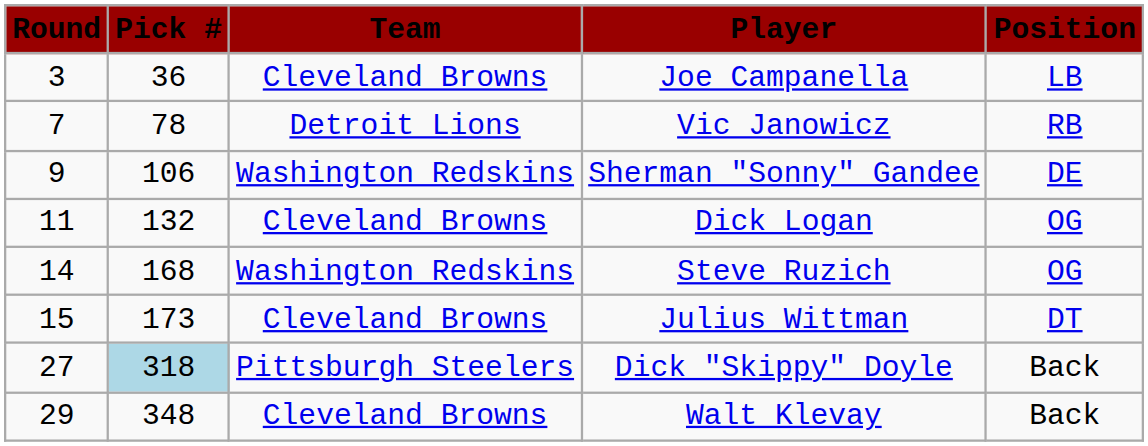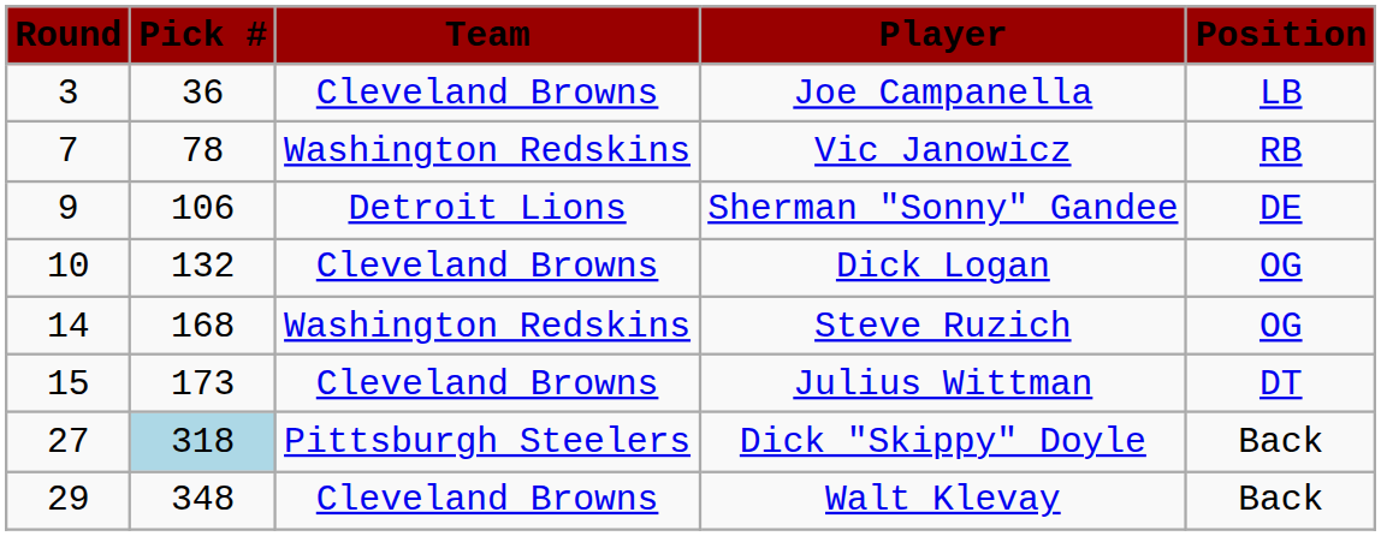Vic Janowicz | Team: Detroit Lions -> Washington Redskins
Sherman "Sonny" Gandee | Team: Washington Redskins -> Detroit Lions
Dick Logan | Round: 11 -> 10
